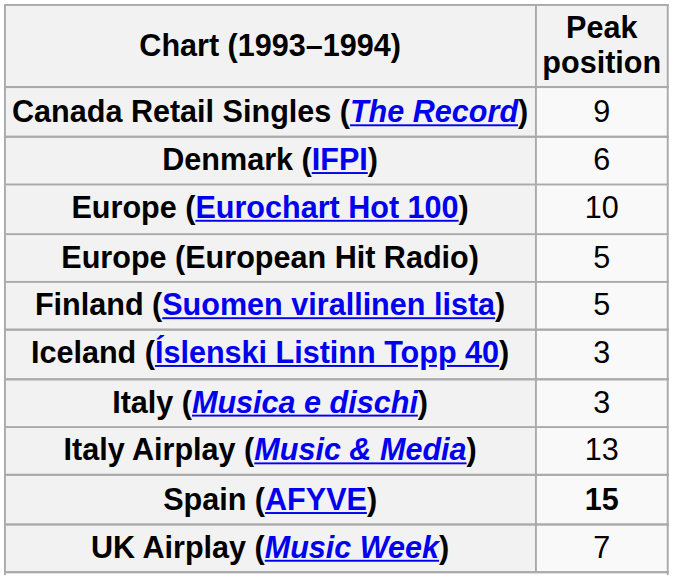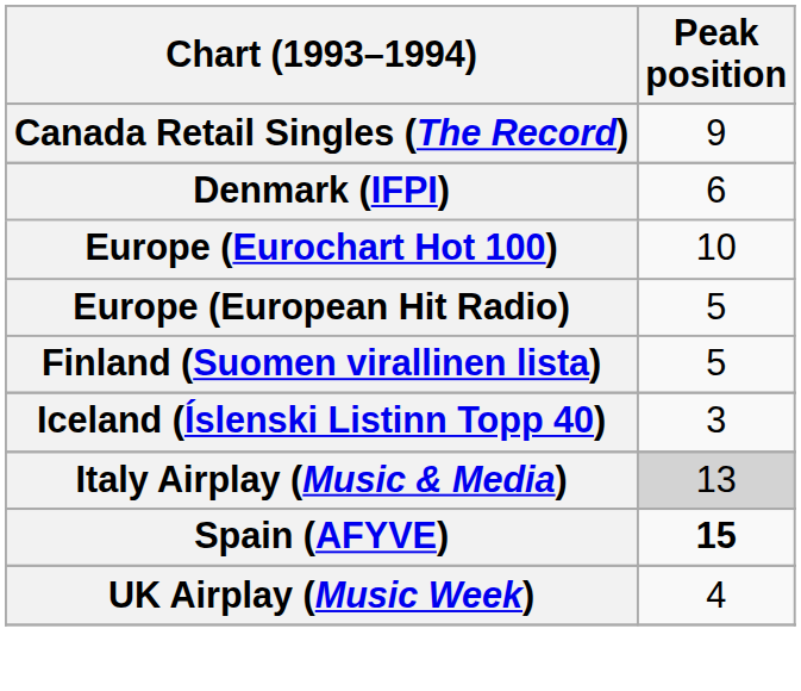- row: Italy (Musica e dischi) | 3
Italy Airplay (Music & Media) | Peak position: no background -> lightgrey background
UK Airplay (Music Week) | Peak position: 7 -> 4
